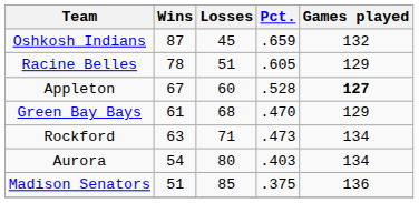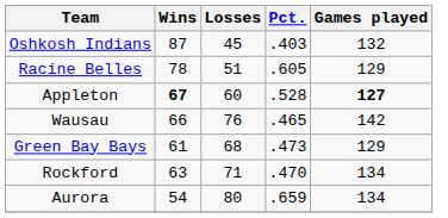Oshkosh Indians | Pct.: .659 -> .403
Appleton | Wins: normal -> bold
+ row: Wausau | 66 | 76 | .465 | 142
Green Bay Bays | Pct.: .470 -> .473
Rockford | Pct.: .473 -> .470
Aurora | Pct.: .403 -> .659
- row: Madison Senators | 51 | 85 | .375 | 136
